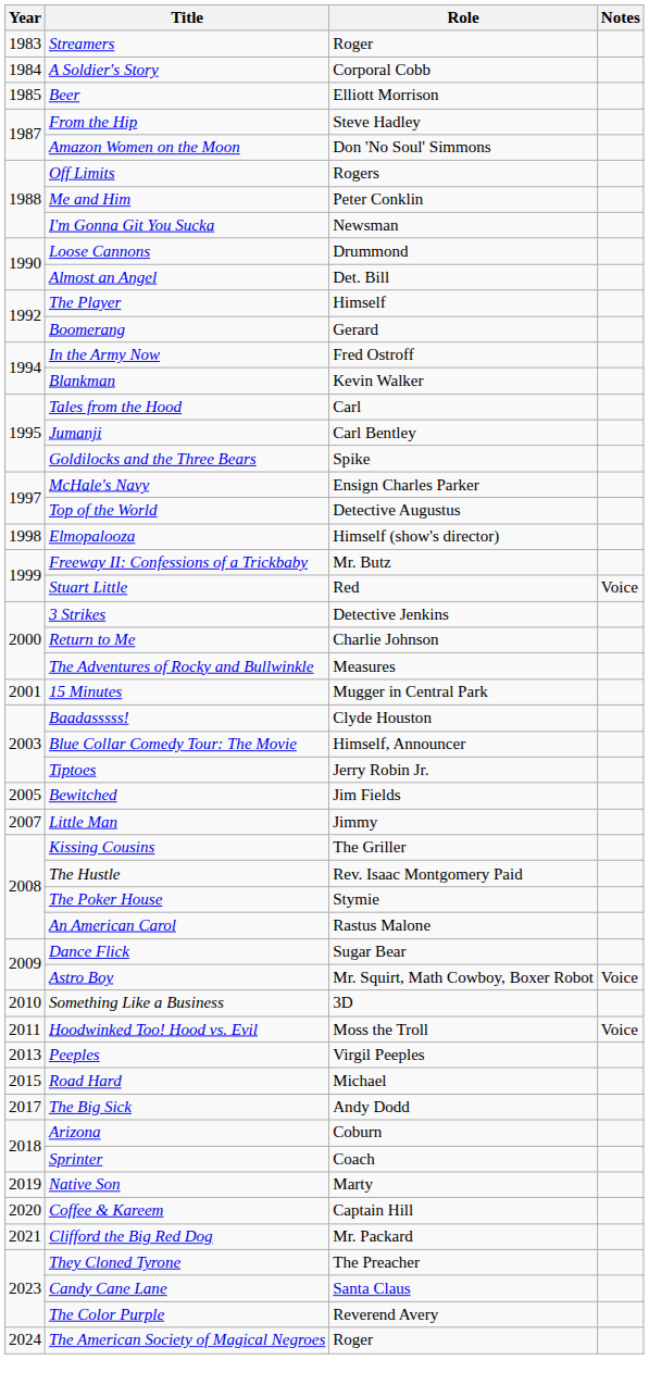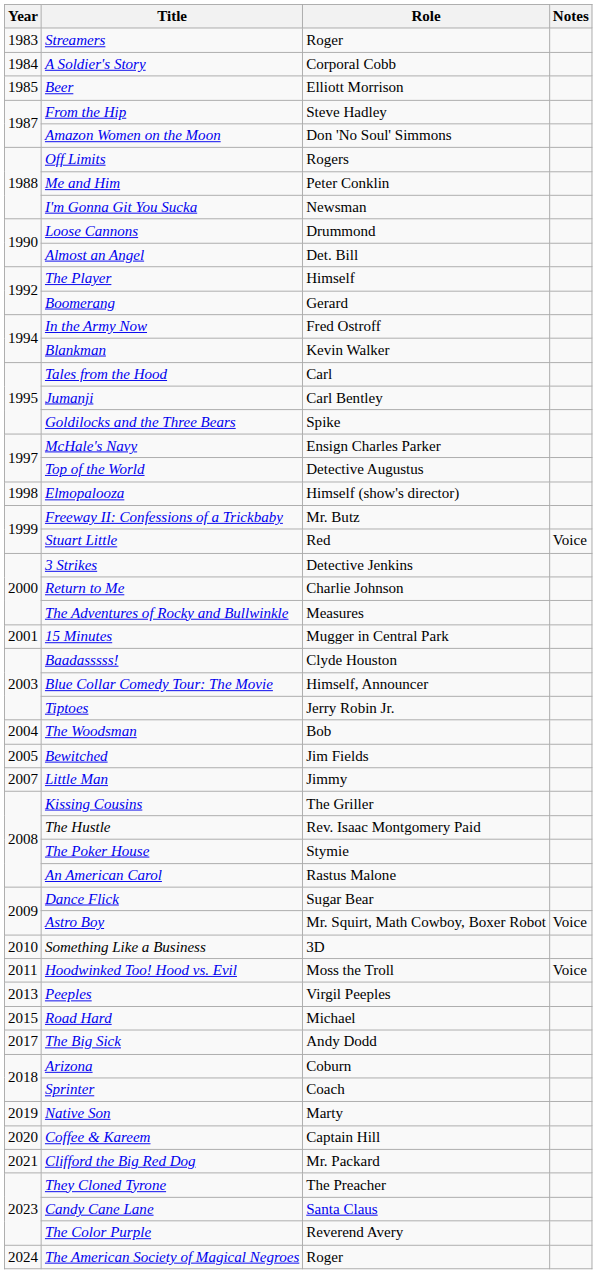+ row: 2004 | The Woodsman | Bob
